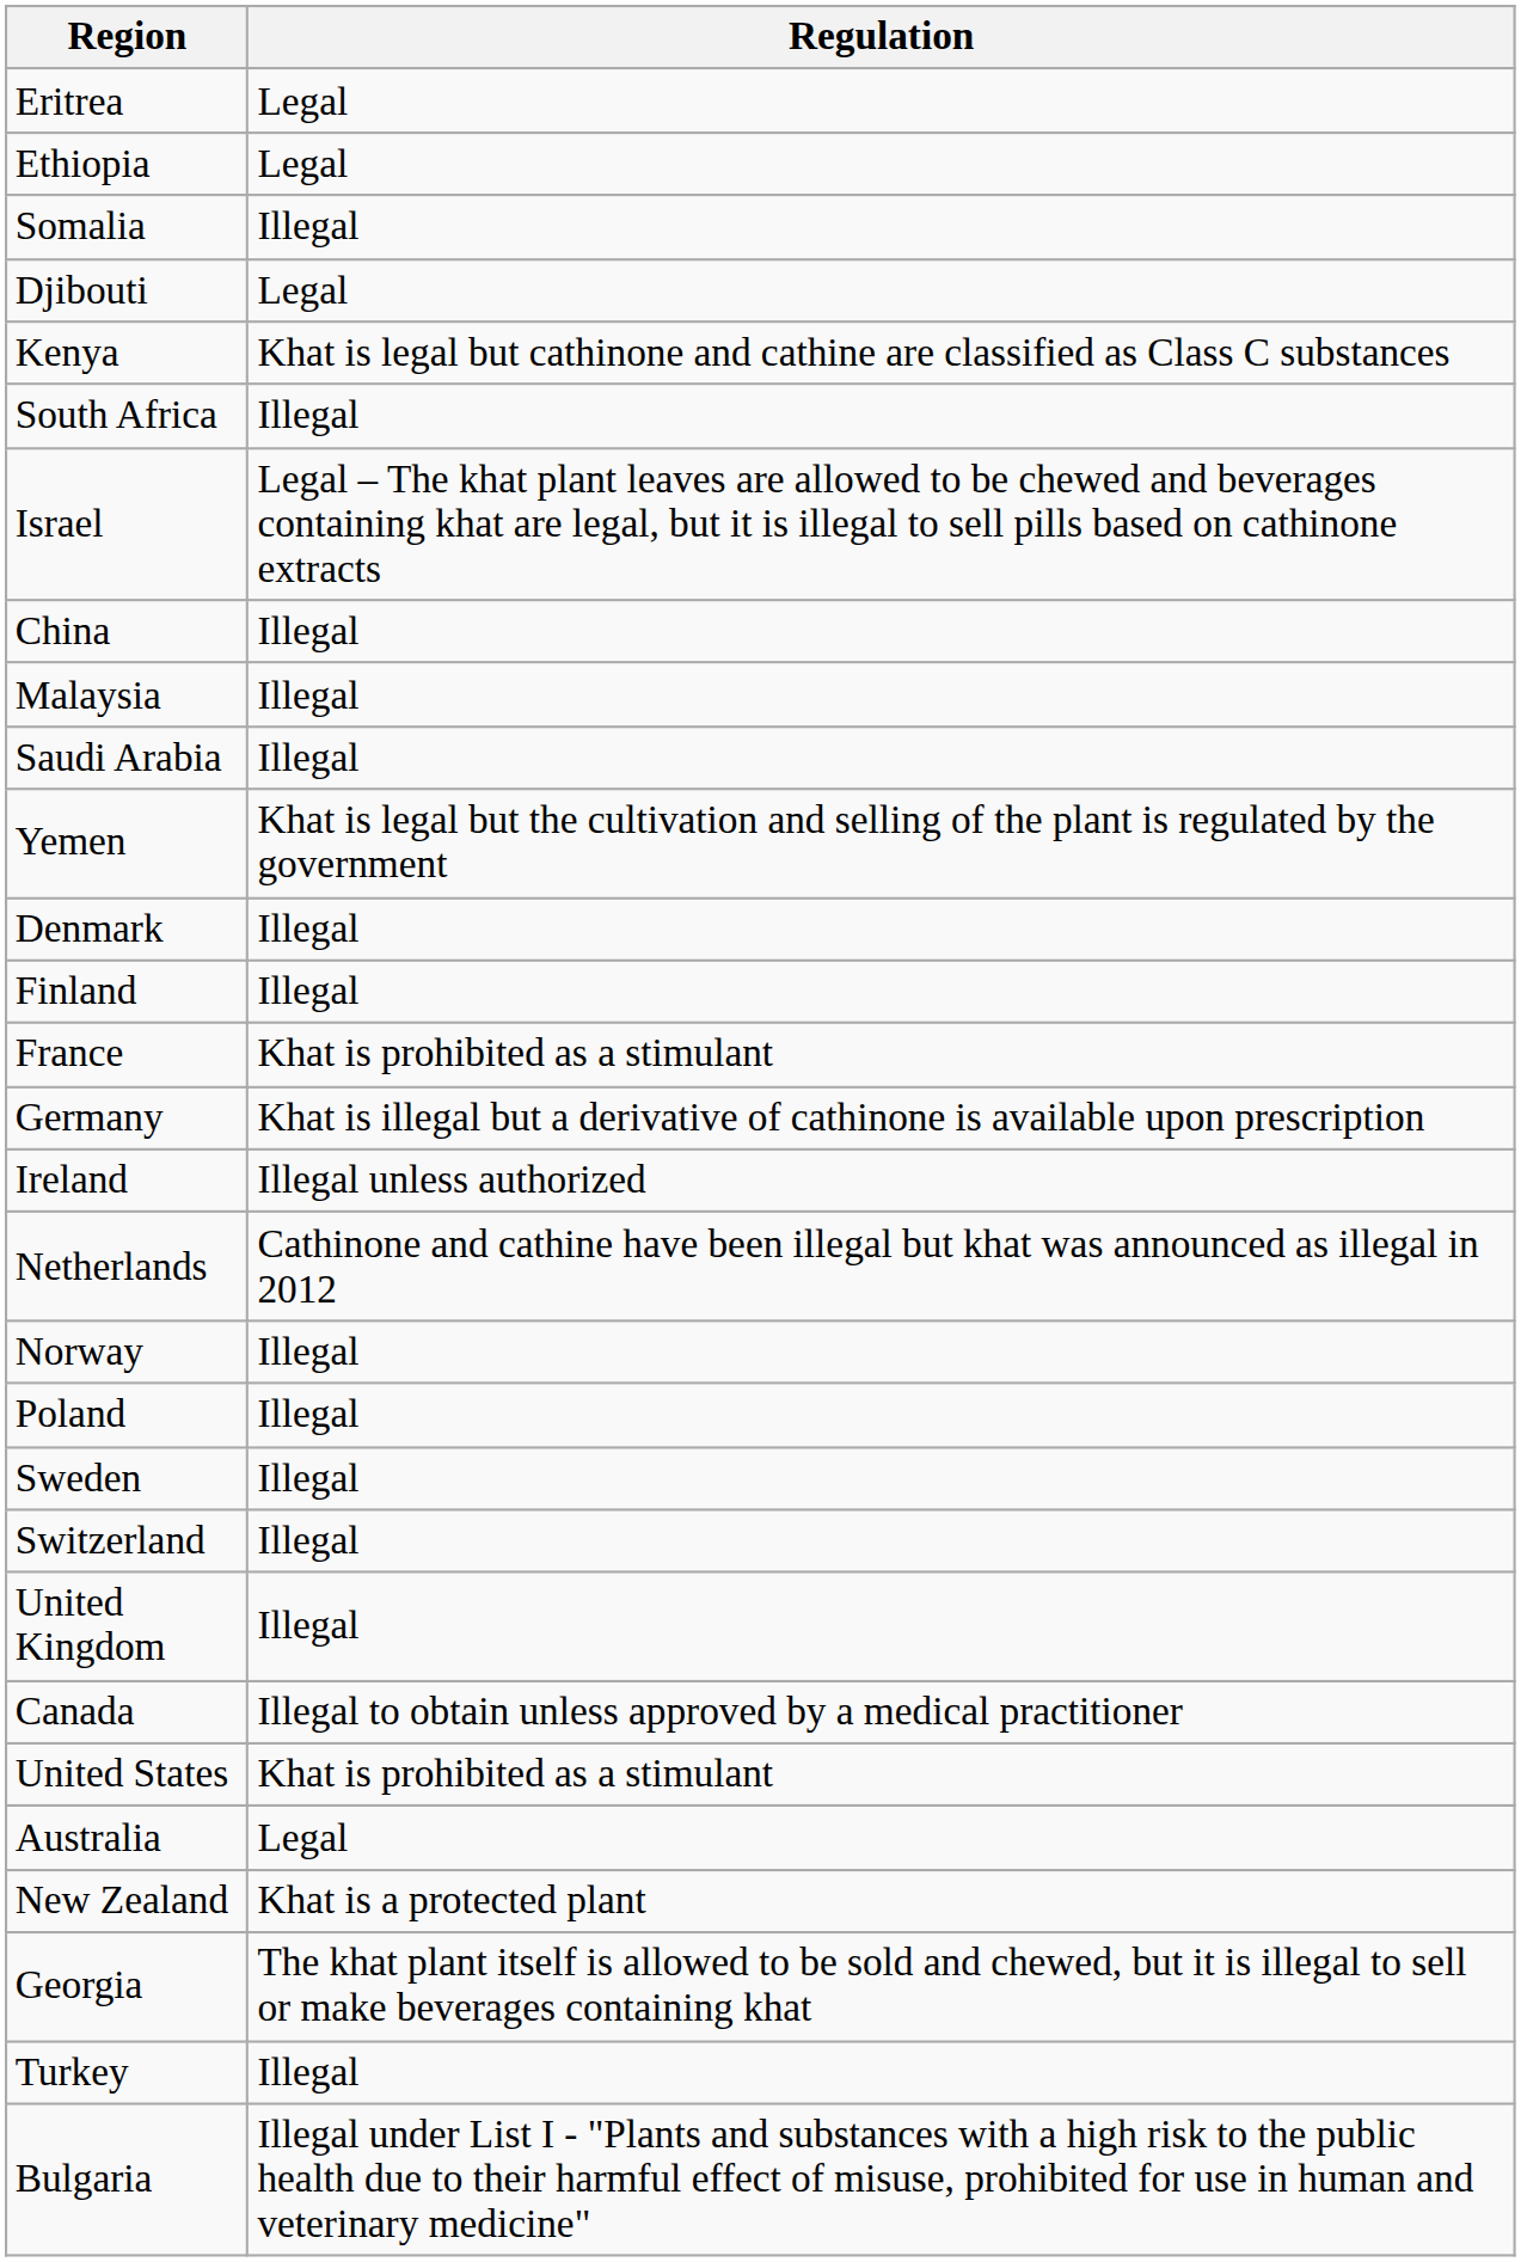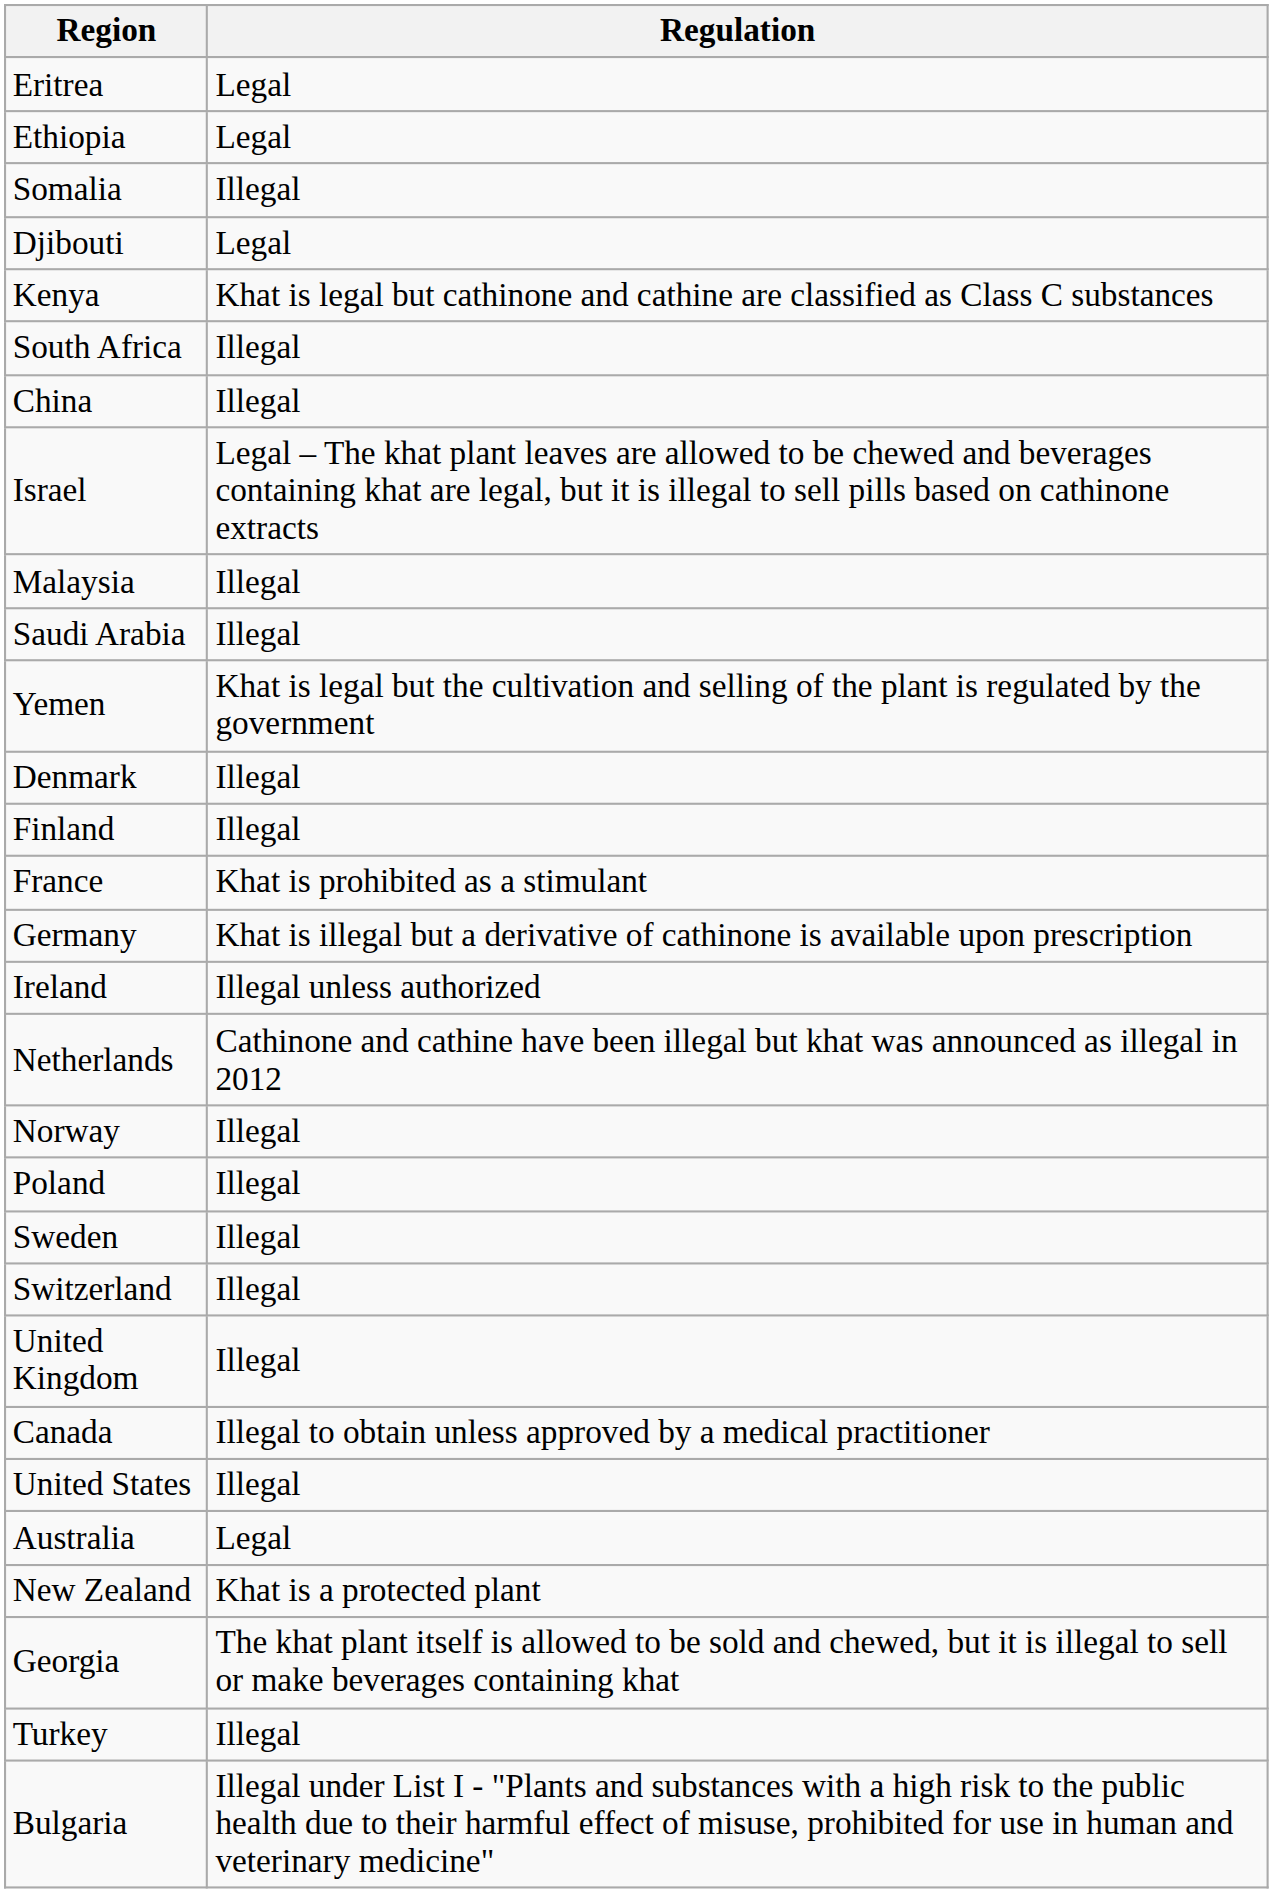rows swapped: China <-> Israel
United States | Regulation: Khat is prohibited as a stimulant -> Illegal
